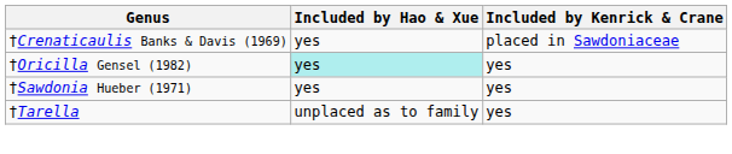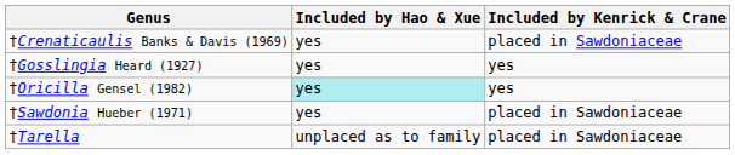+ row: †Gosslingia Heard (1927) | yes | yes
†Sawdonia Hueber (1971) | Included by Kenrick & Crane: yes -> placed in Sawdoniaceae
†Tarella | Included by Kenrick & Crane: yes -> placed in Sawdoniaceae
